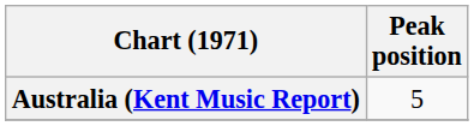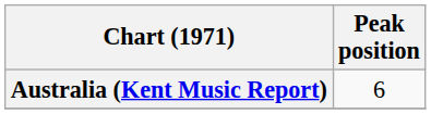Australia (Kent Music Report) | Peak position: 5 -> 6
